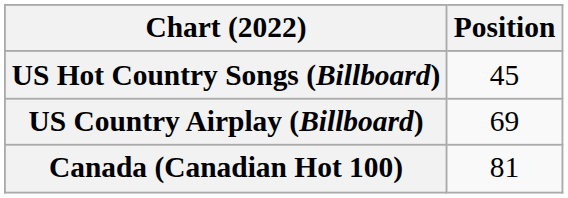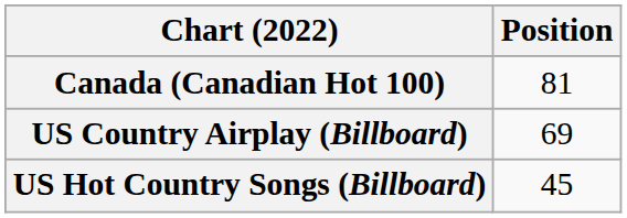rows swapped: Canada (Canadian Hot 100) <-> US Hot Country Songs (Billboard)
